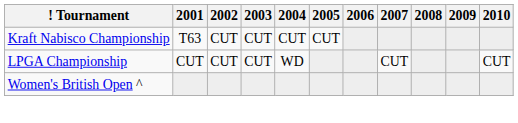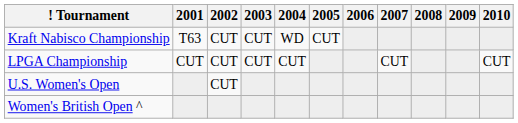Kraft Nabisco Championship | 2004: CUT -> WD
LPGA Championship | 2004: WD -> CUT
+ row: U.S. Women's Open | CUT
